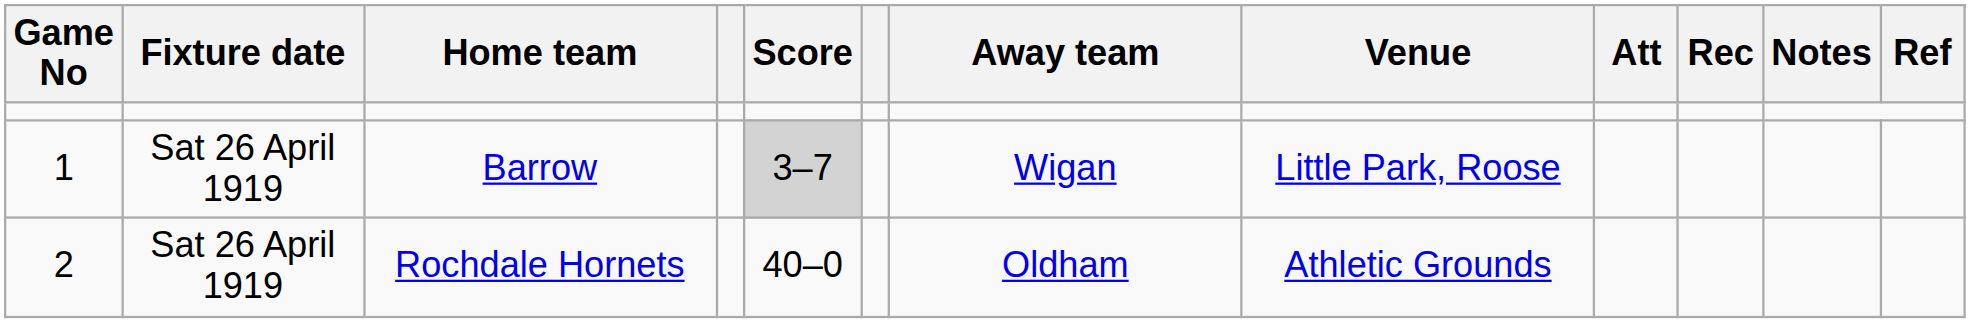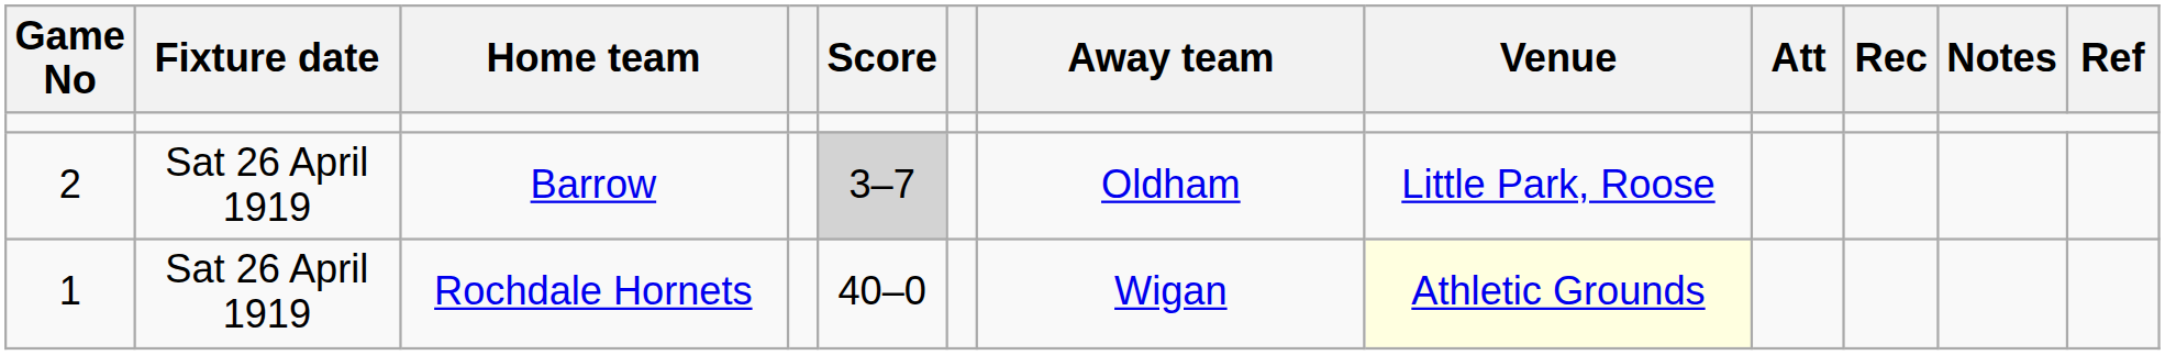Barrow | Game No: 1 -> 2
Barrow | Away team: Wigan -> Oldham
Rochdale Hornets | Game No: 2 -> 1
Rochdale Hornets | Away team: Oldham -> Wigan
Rochdale Hornets | Venue: no background -> lightyellow background
